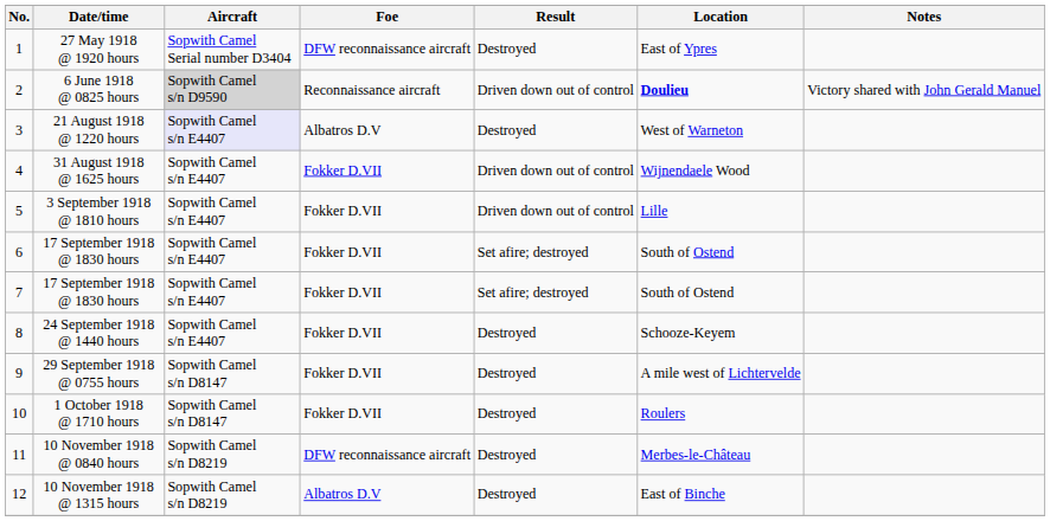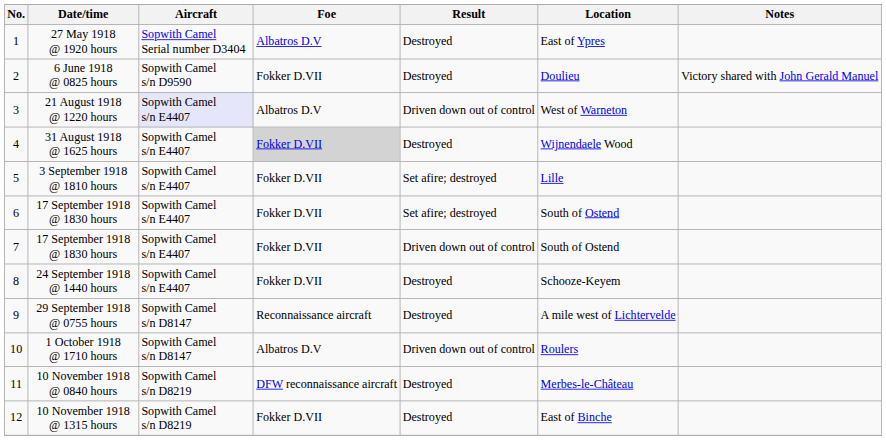27 May 1918 @ 1920 hours | Foe: DFW reconnaissance aircraft -> Albatros D.V
6 June 1918 @ 0825 hours | Aircraft: lightgrey background -> no background
6 June 1918 @ 0825 hours | Foe: Reconnaissance aircraft -> Fokker D.VII
6 June 1918 @ 0825 hours | Result: Driven down out of control -> Destroyed
6 June 1918 @ 0825 hours | Location: bold -> normal
21 August 1918 @ 1220 hours | Result: Destroyed -> Driven down out of control
31 August 1918 @ 1625 hours | Foe: no background -> lightgrey background
31 August 1918 @ 1625 hours | Result: Driven down out of control -> Destroyed
3 September 1918 @ 1810 hours | Result: Driven down out of control -> Set afire; destroyed
7 / 17 September 1918 @ 1830 hours | Result: Set afire; destroyed -> Driven down out of control
29 September 1918 @ 0755 hours | Foe: Fokker D.VII -> Reconnaissance aircraft
1 October 1918 @ 1710 hours | Foe: Fokker D.VII -> Albatros D.V
1 October 1918 @ 1710 hours | Result: Destroyed -> Driven down out of control
10 November 1918 @ 1315 hours | Foe: Albatros D.V -> Fokker D.VII
